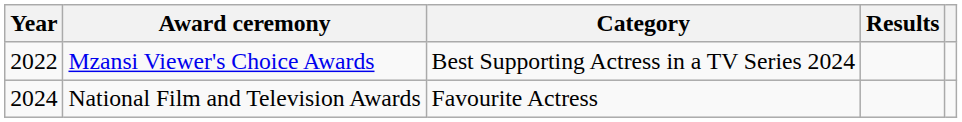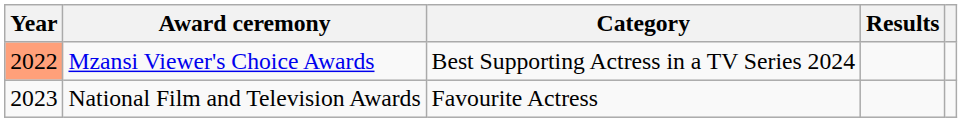Mzansi Viewer's Choice Awards | Year: no background -> lightsalmon background
National Film and Television Awards | Year: 2024 -> 2023
